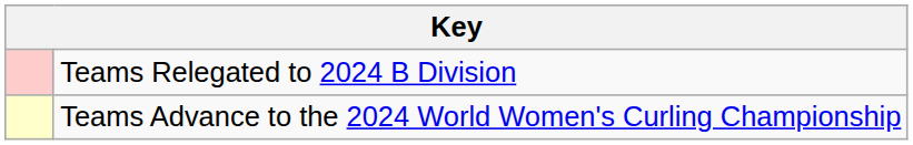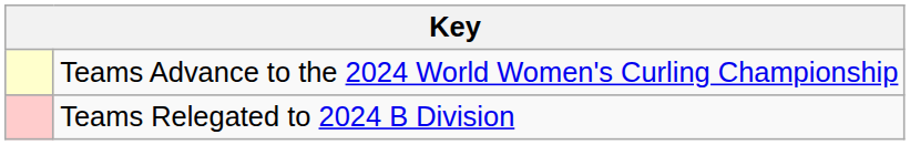rows swapped: Teams Advance to the 2024 World Women's Curling Championship <-> Teams Relegated to 2024 B Division
